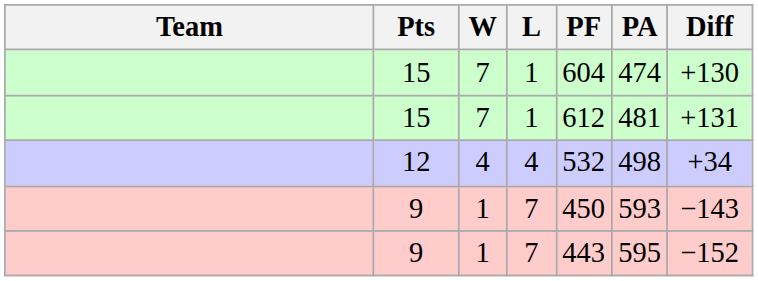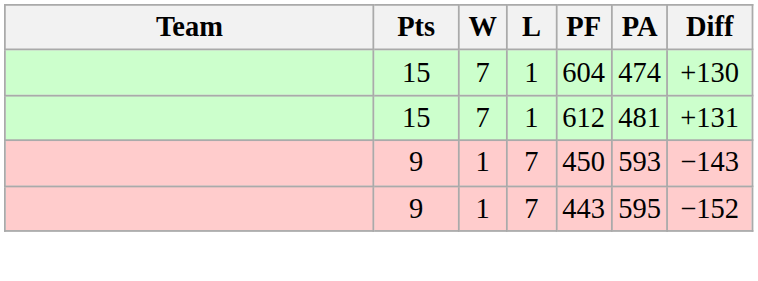- row: 12 | 4 | 4 | 532 | 498 | +34
